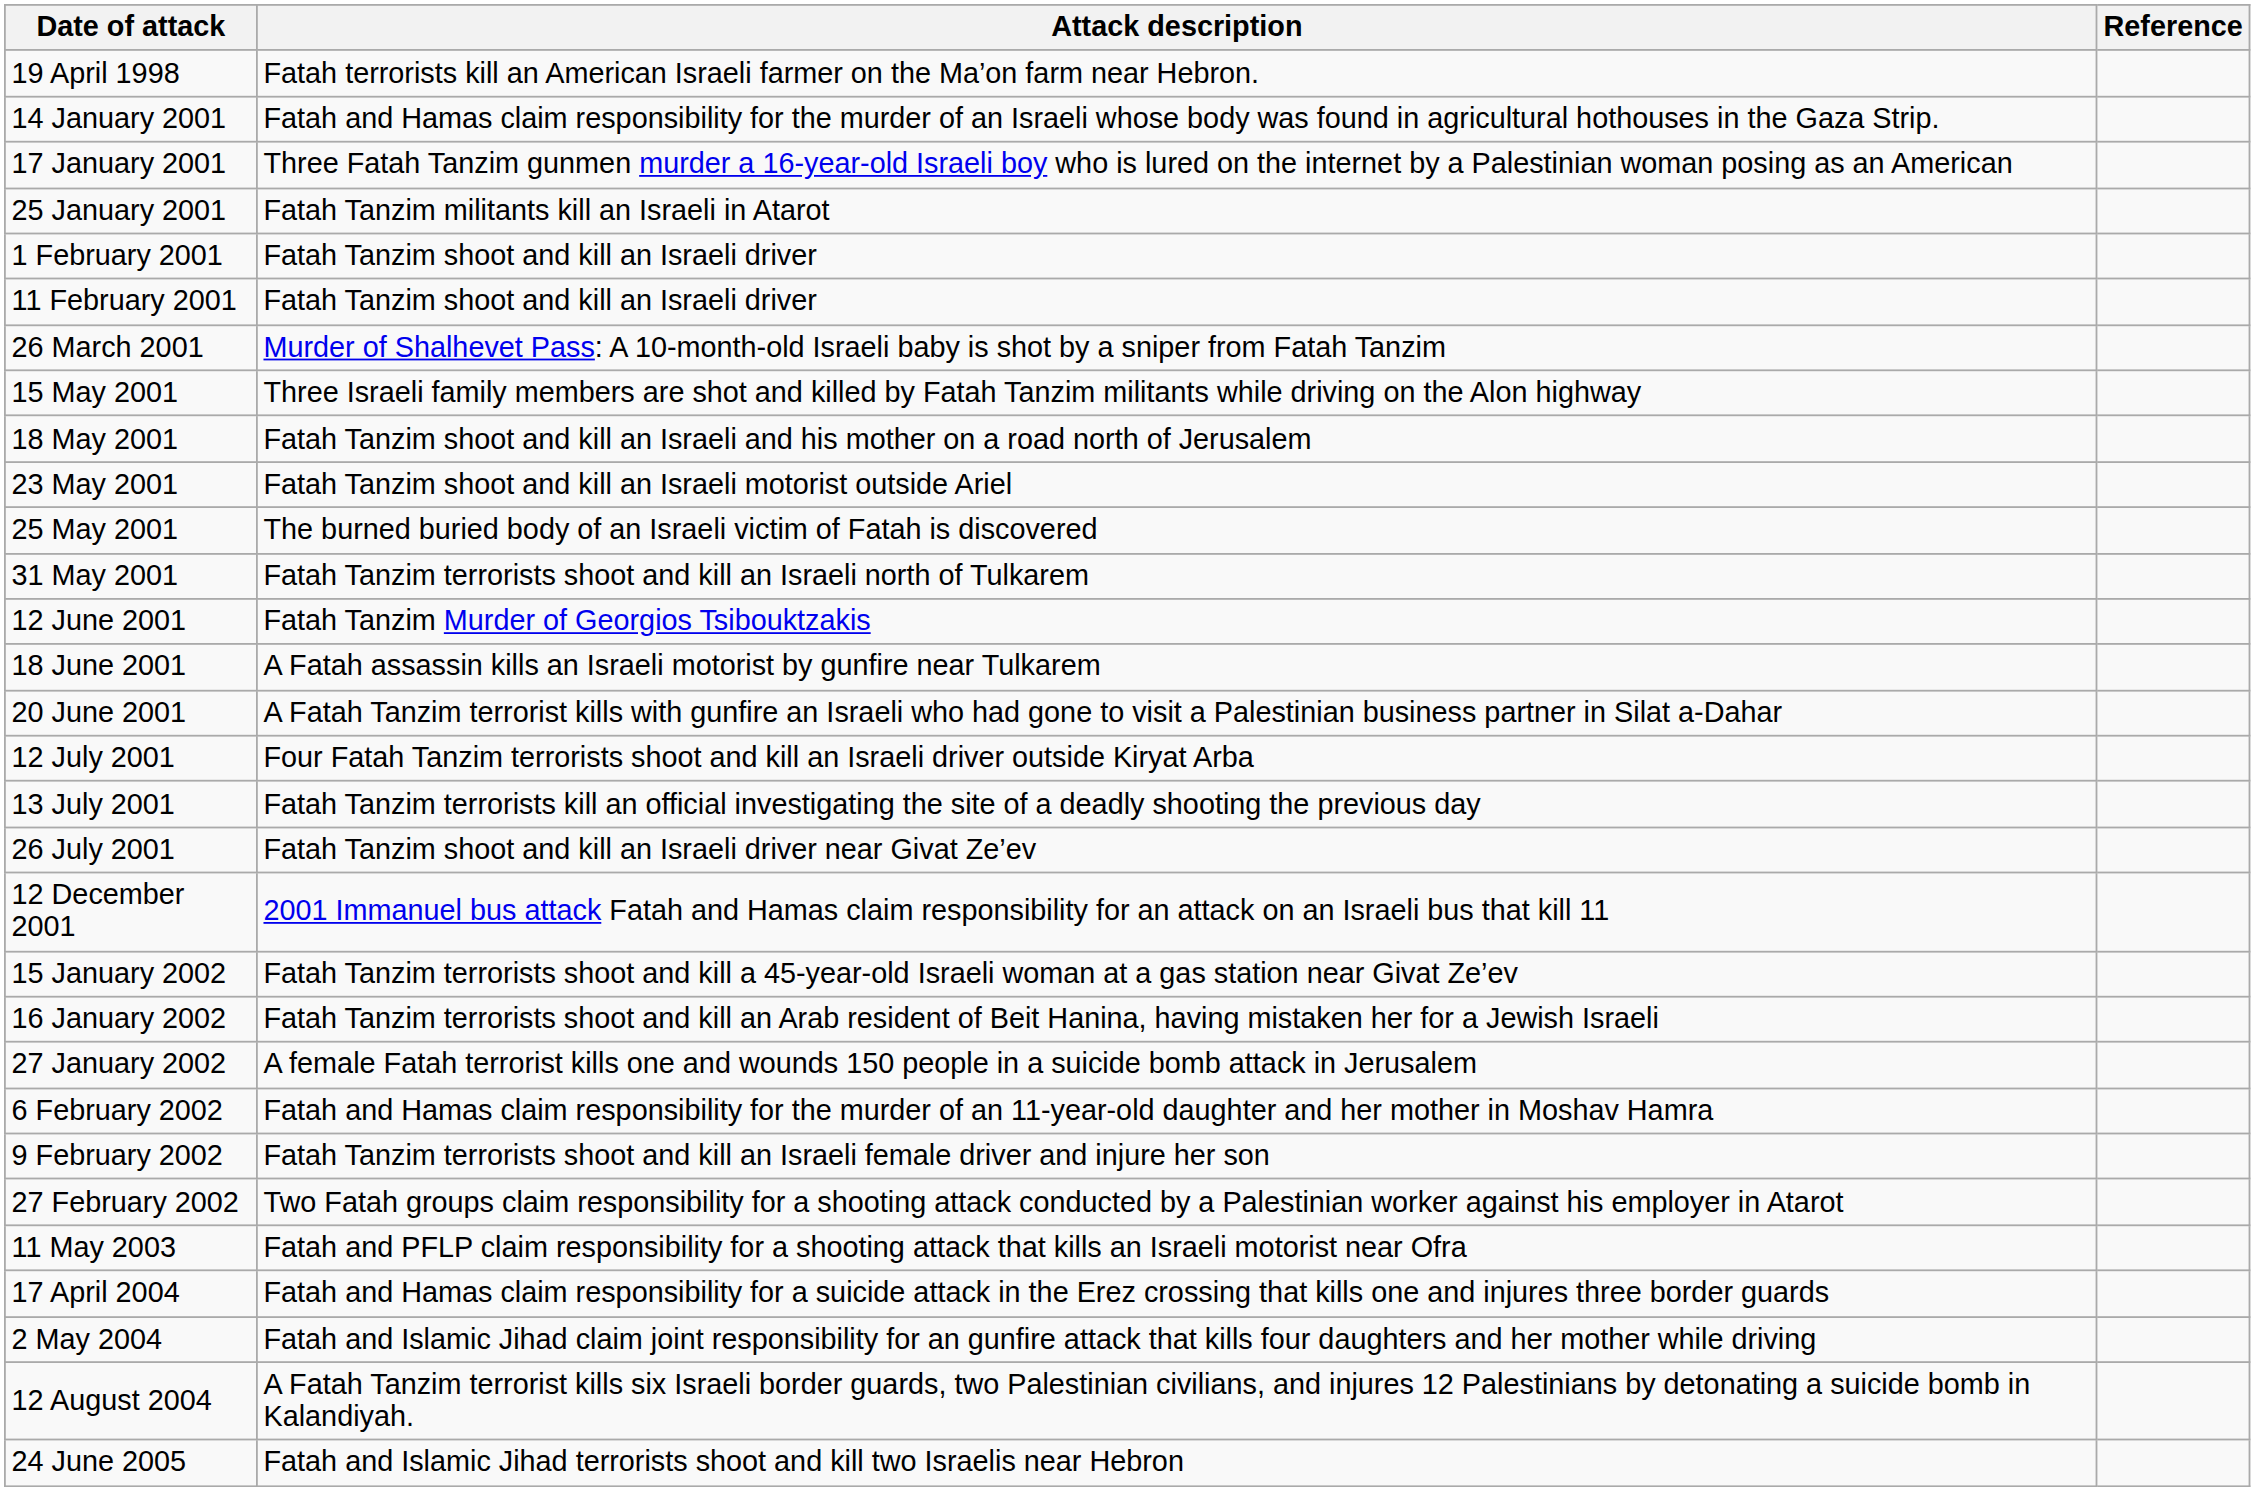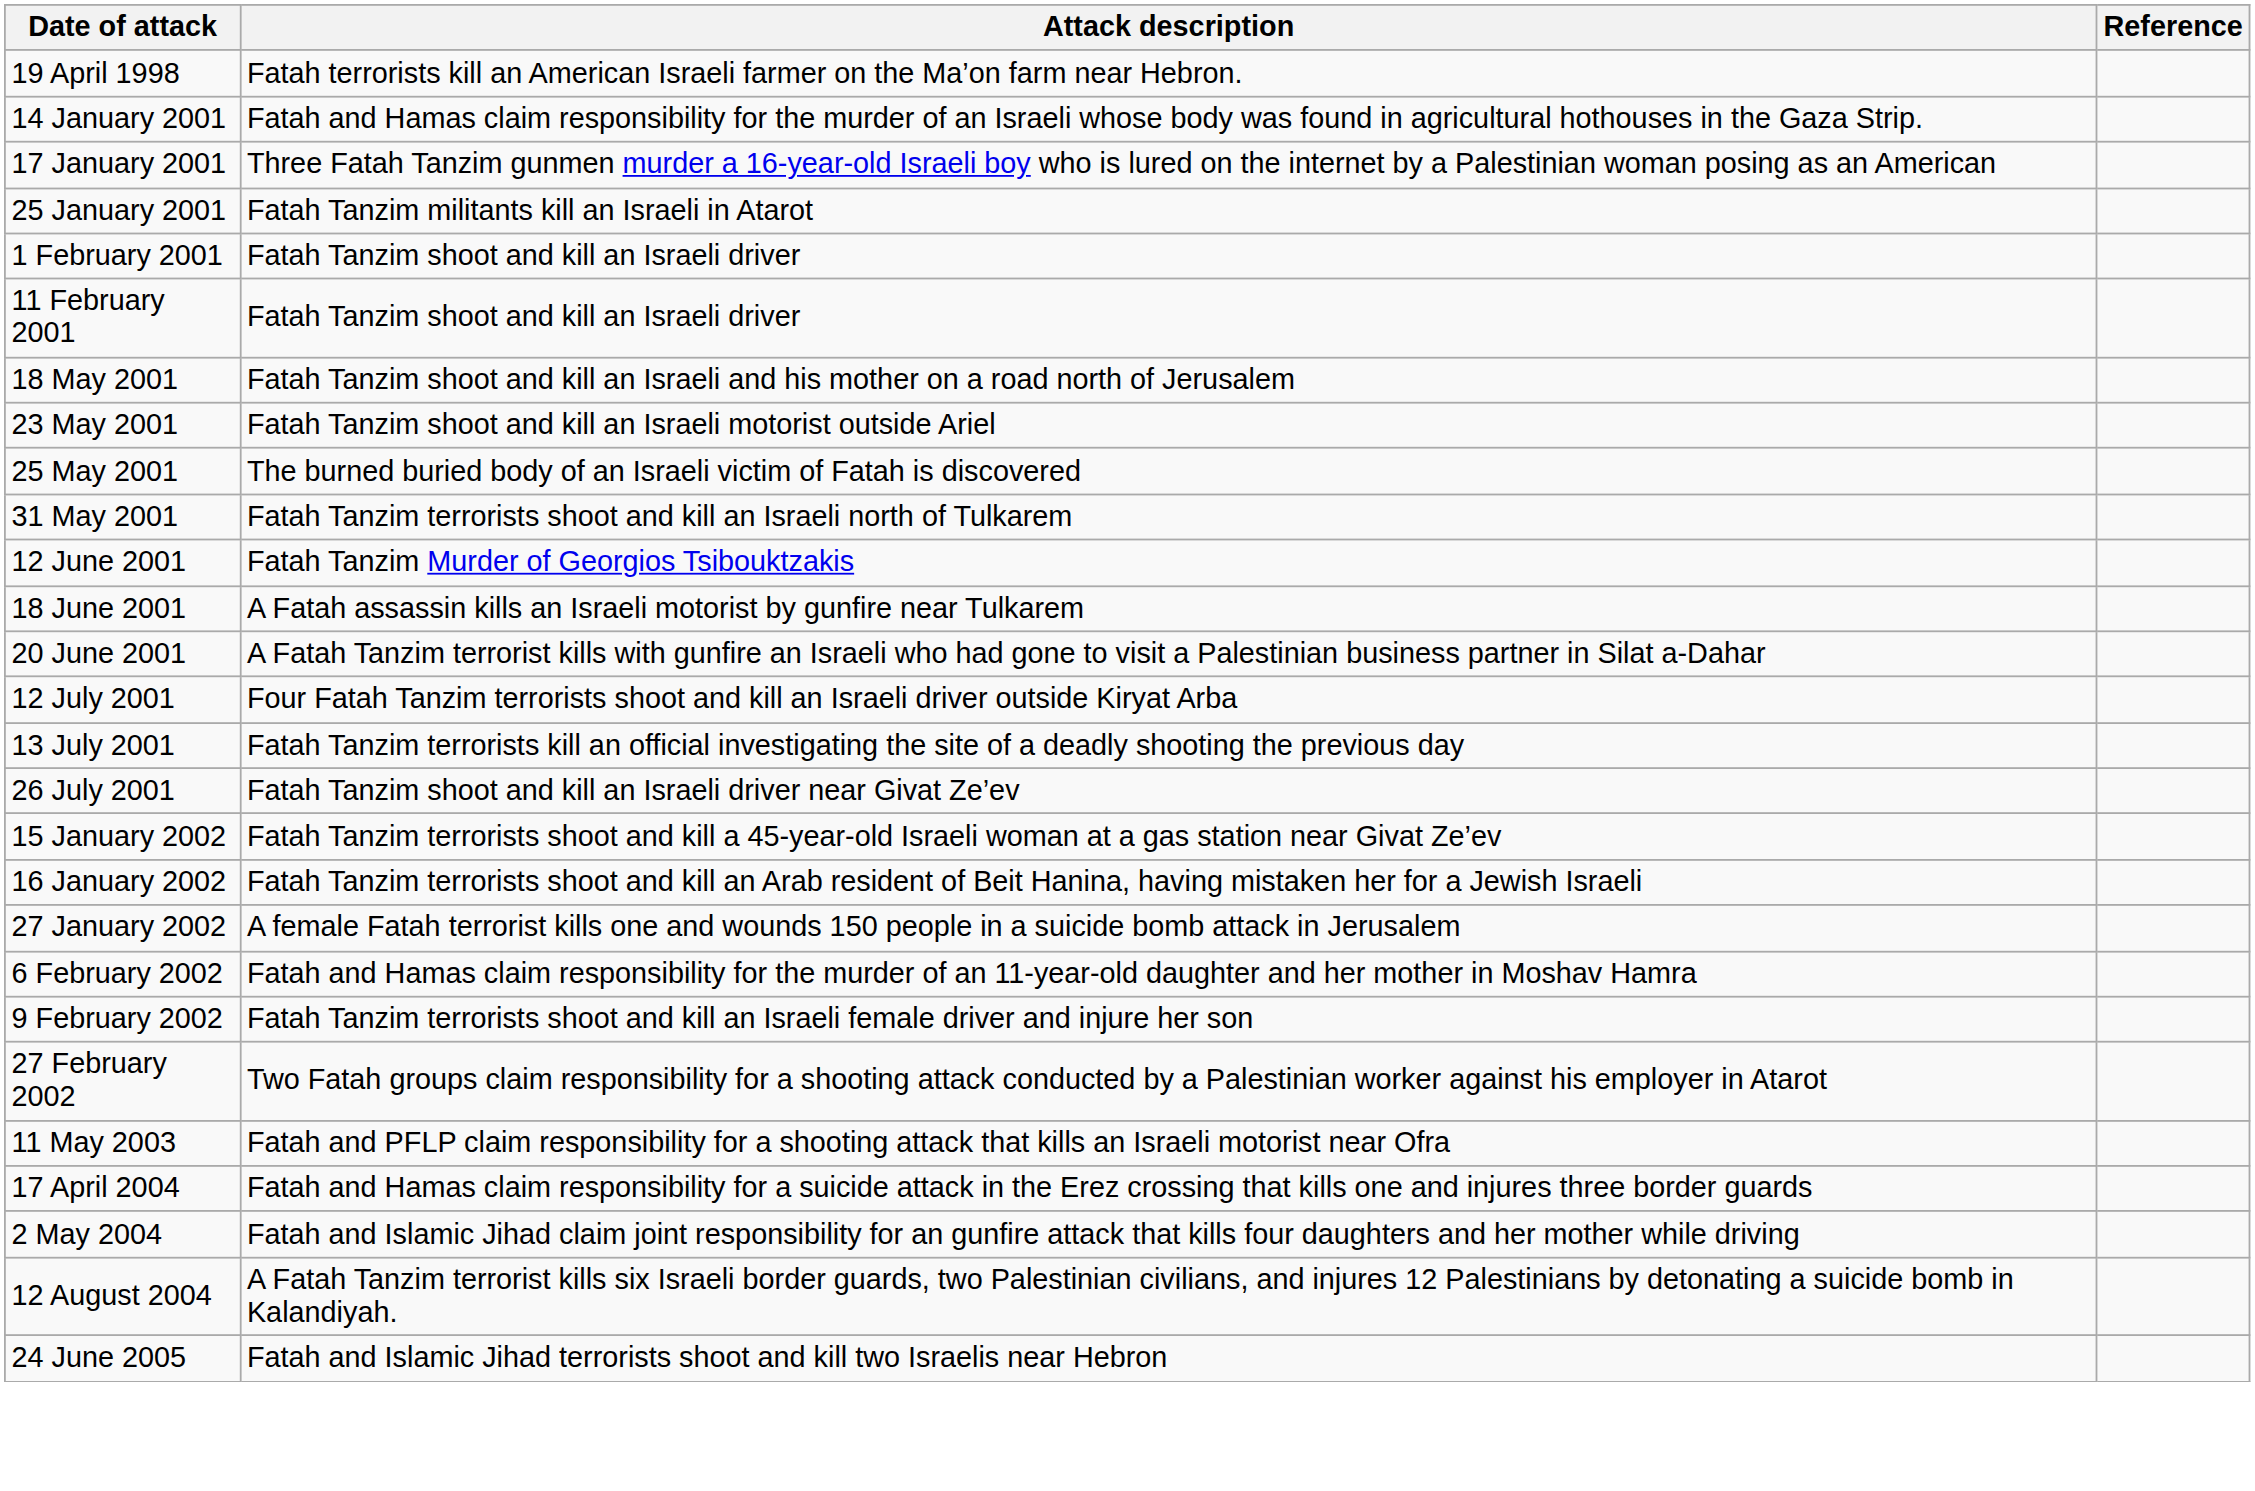- row: 26 March 2001 | Murder of Shalhevet Pass: A 10-month-old Israeli baby is shot by a sniper from Fatah Tanzim
- row: 15 May 2001 | Three Israeli family members are shot and killed by Fatah Tanzim militants while driving on the Alon highway
- row: 12 December 2001 | 2001 Immanuel bus attack Fatah and Hamas claim responsibility for an attack on an Israeli bus that kill 11
